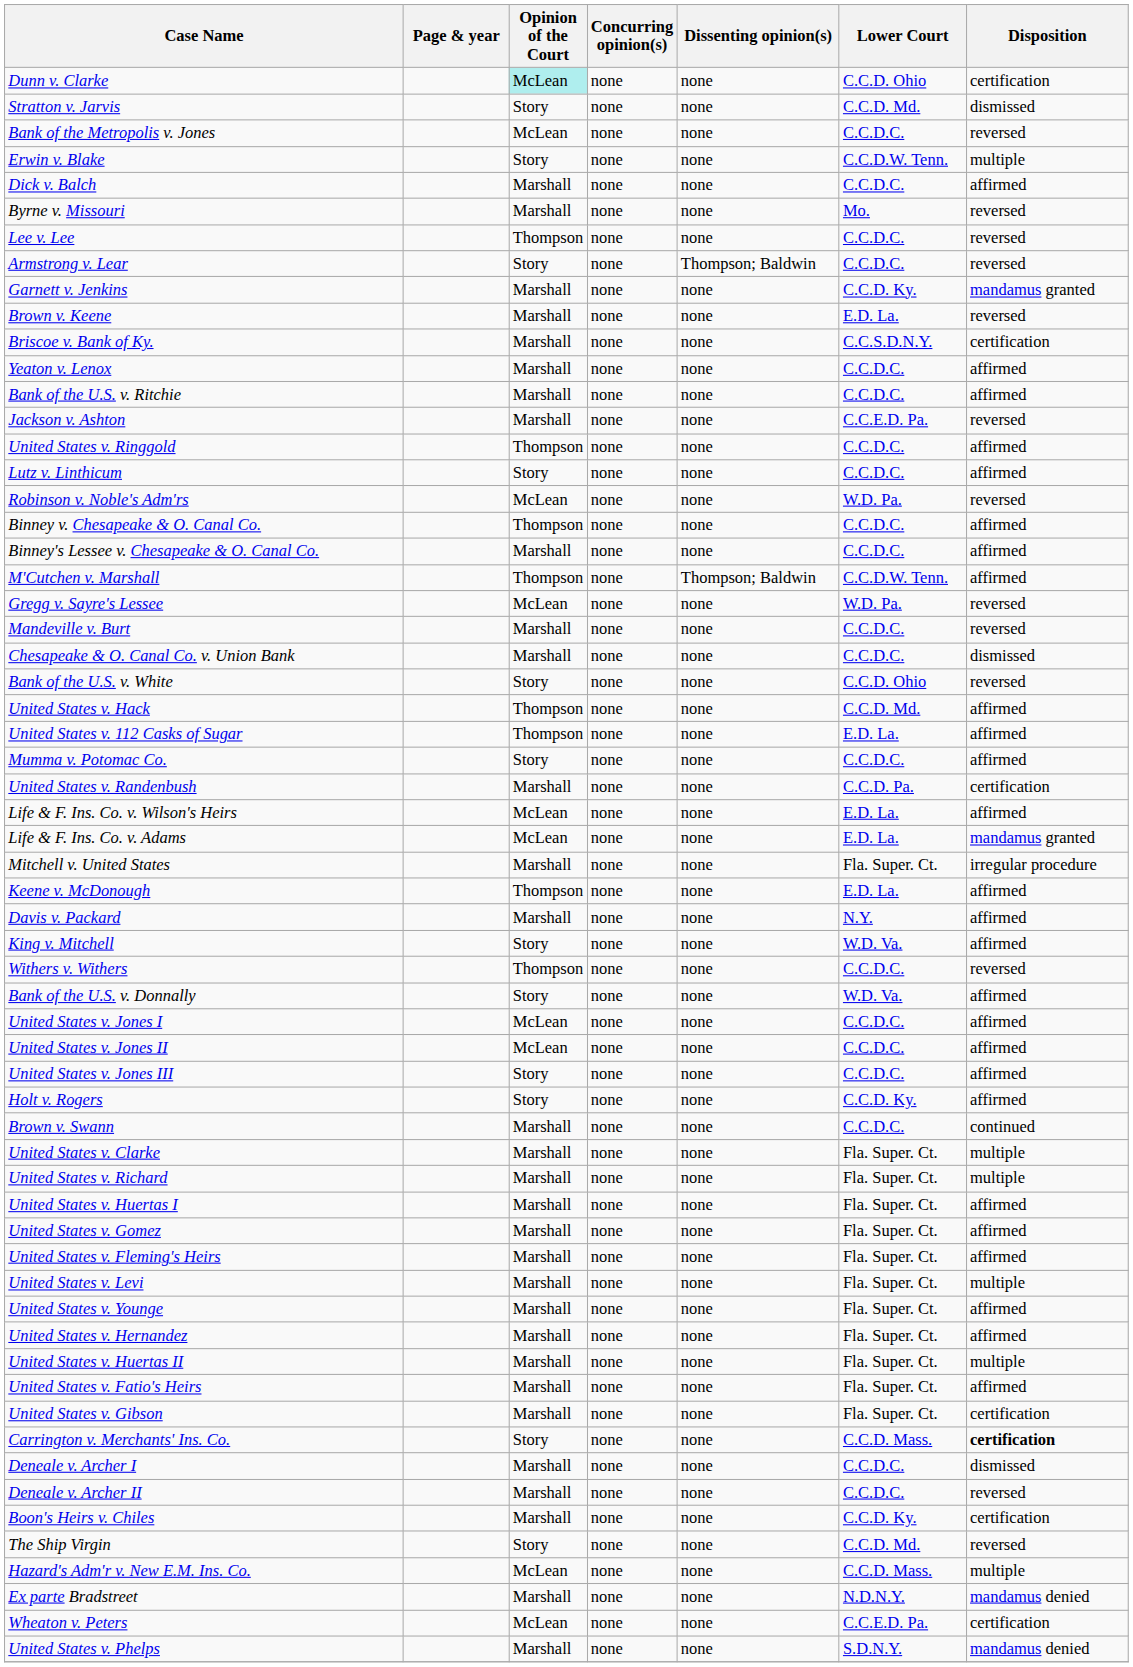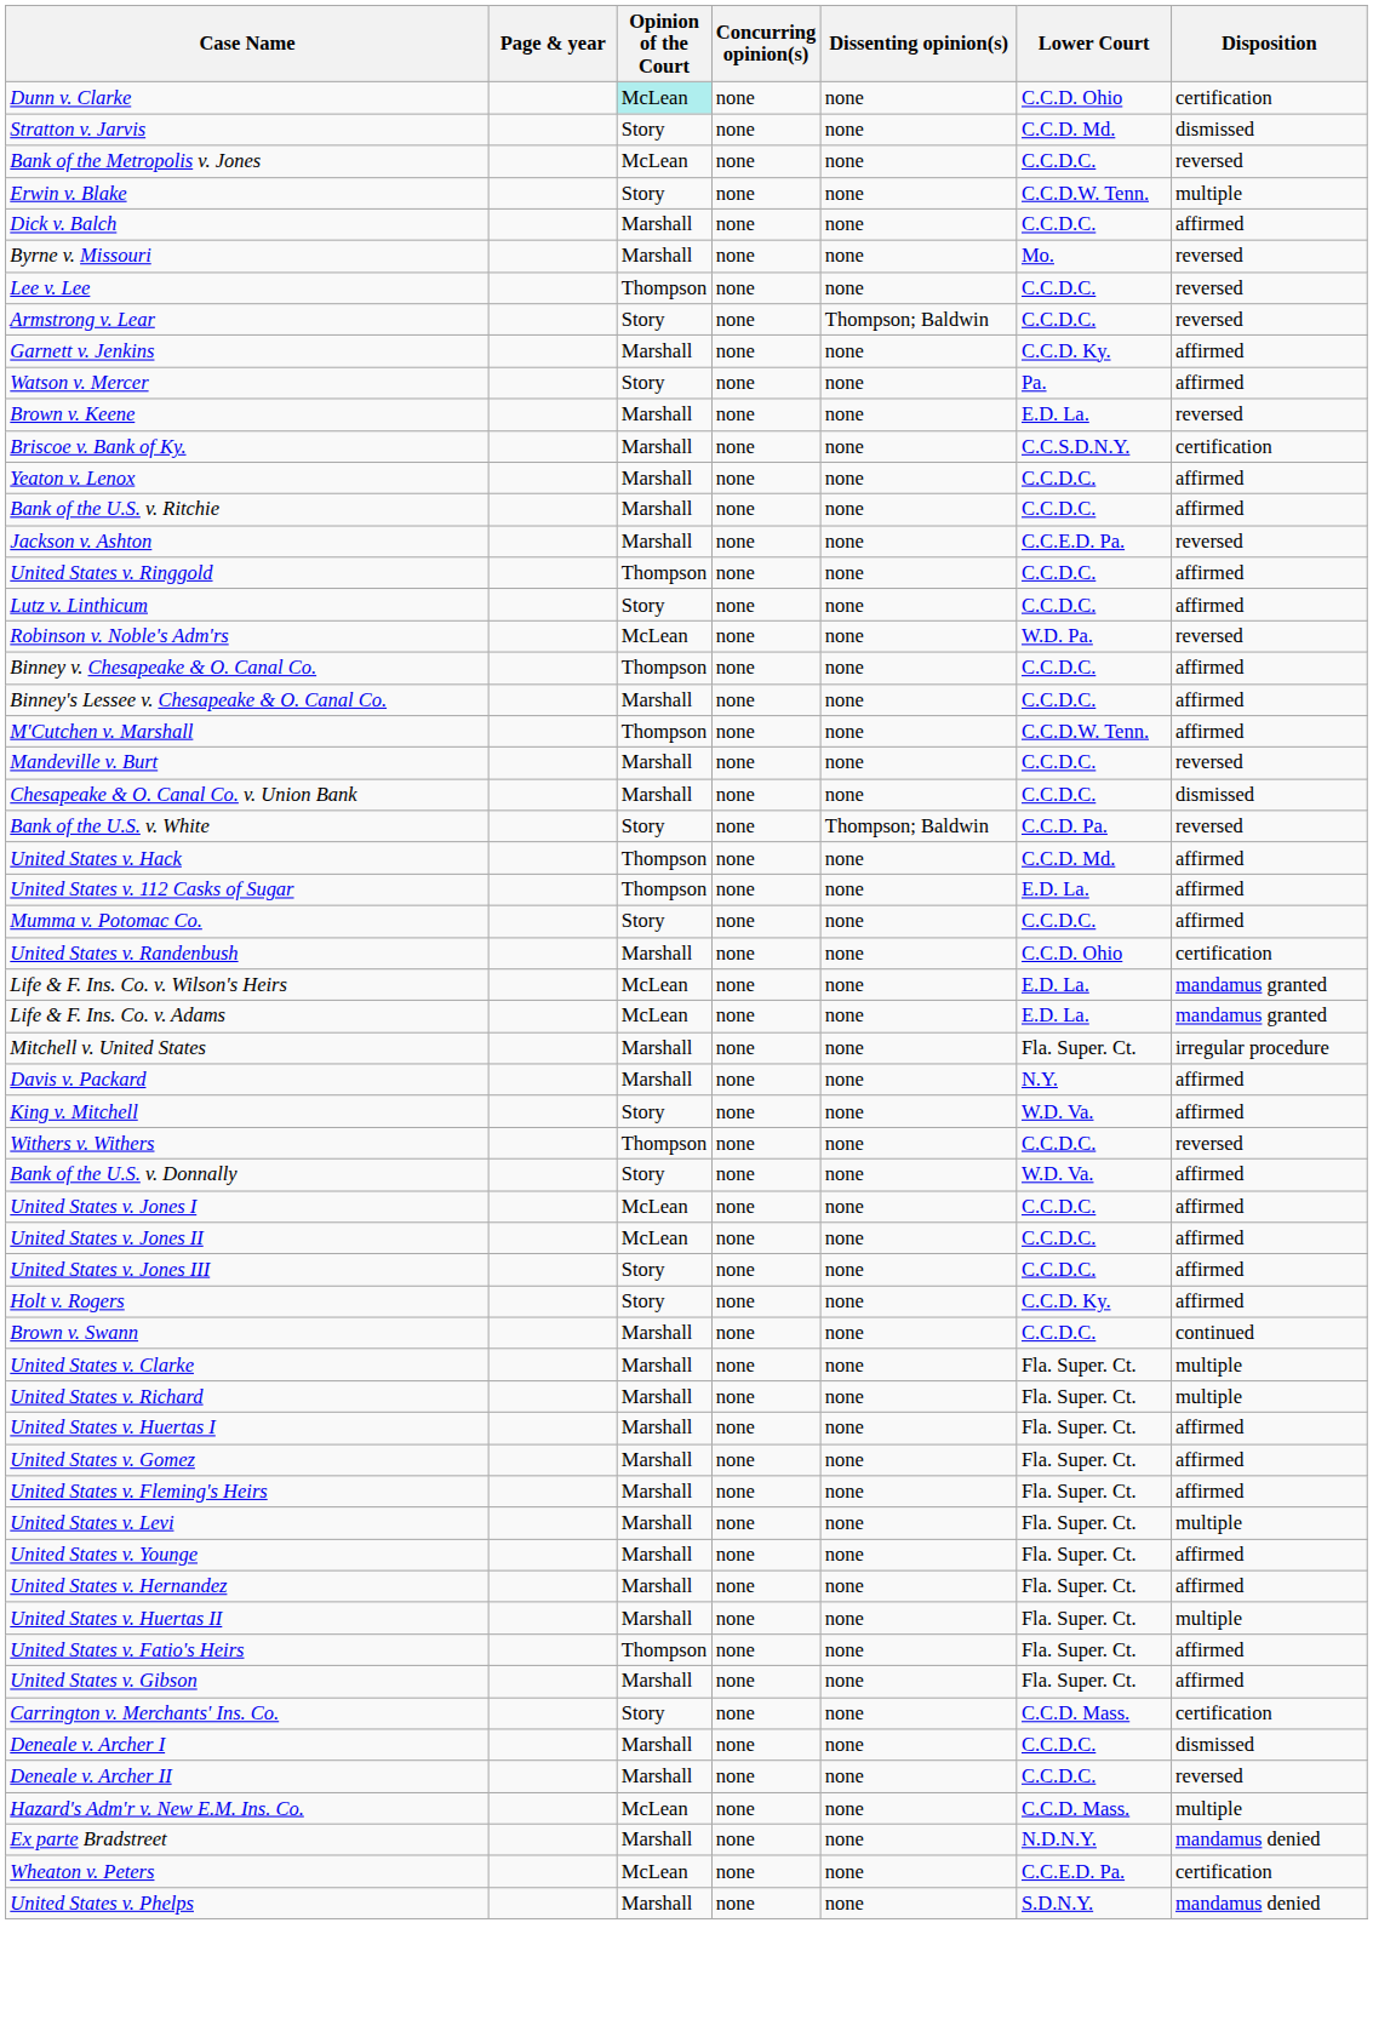Garnett v. Jenkins | Disposition: mandamus granted -> affirmed
+ row: Watson v. Mercer | Story | none | none | Pa. | affirmed
M'Cutchen v. Marshall | Dissenting opinion(s): Thompson; Baldwin -> none
- row: Gregg v. Sayre's Lessee | McLean | none | none | W.D. Pa. | reversed
Bank of the U.S. v. White | Dissenting opinion(s): none -> Thompson; Baldwin
Bank of the U.S. v. White | Lower Court: C.C.D. Ohio -> C.C.D. Pa.
United States v. Randenbush | Lower Court: C.C.D. Pa. -> C.C.D. Ohio
Life & F. Ins. Co. v. Wilson's Heirs | Disposition: affirmed -> mandamus granted
- row: Keene v. McDonough | Thompson | none | none | E.D. La. | affirmed
United States v. Fatio's Heirs | Opinion of the Court: Marshall -> Thompson
United States v. Gibson | Disposition: certification -> affirmed
Carrington v. Merchants' Ins. Co. | Disposition: bold -> normal
- row: Boon's Heirs v. Chiles | Marshall | none | none | C.C.D. Ky. | certification
- row: The Ship Virgin | Story | none | none | C.C.D. Md. | reversed
